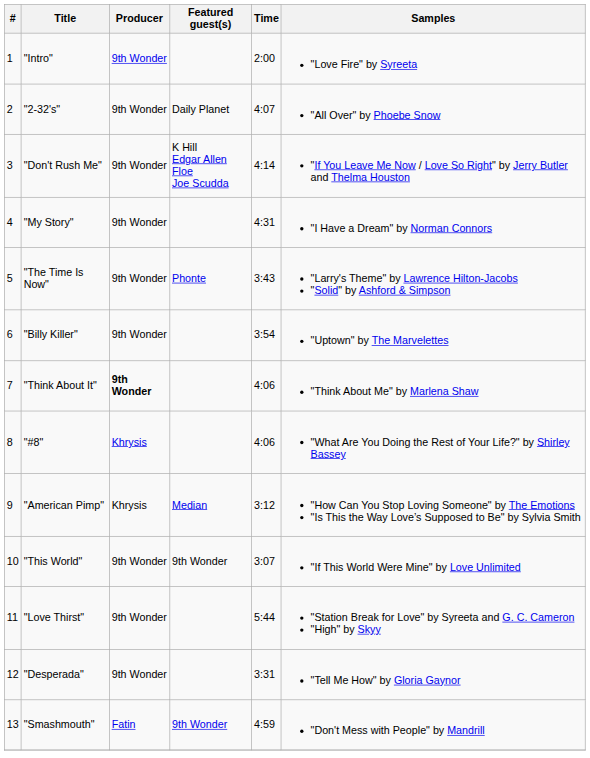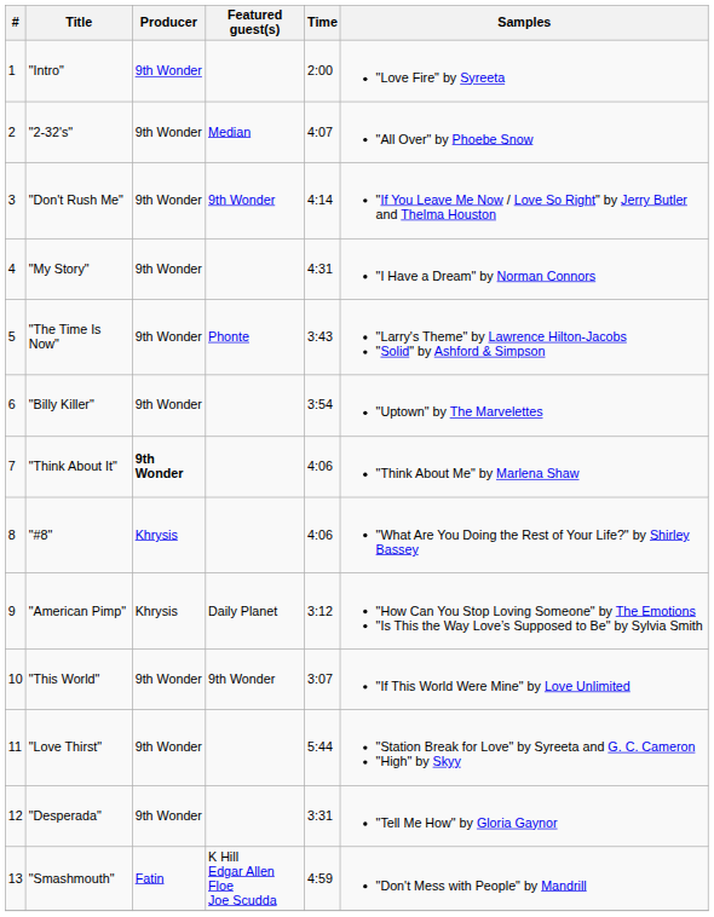"2-32's" | Featured guest(s): Daily Planet -> Median
"Don't Rush Me" | Featured guest(s): K Hill Edgar Allen Floe Joe Scudda -> 9th Wonder
"American Pimp" | Featured guest(s): Median -> Daily Planet
"Smashmouth" | Featured guest(s): 9th Wonder -> K Hill Edgar Allen Floe Joe Scudda
